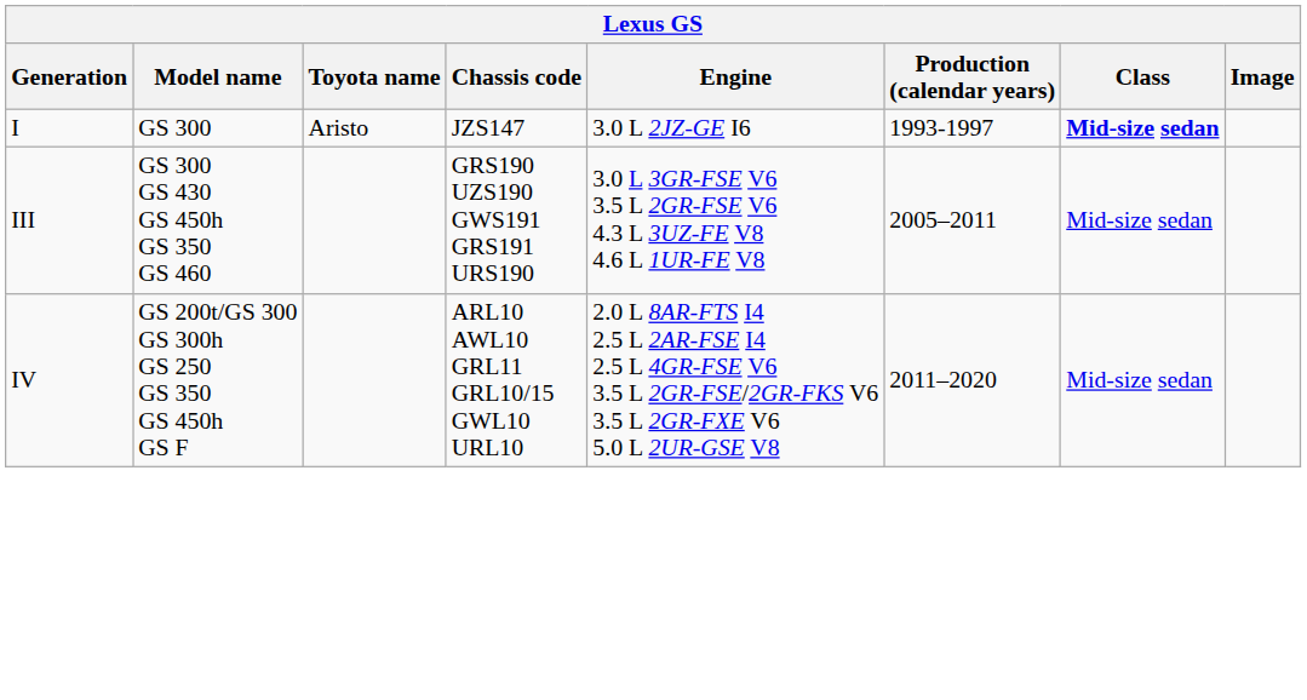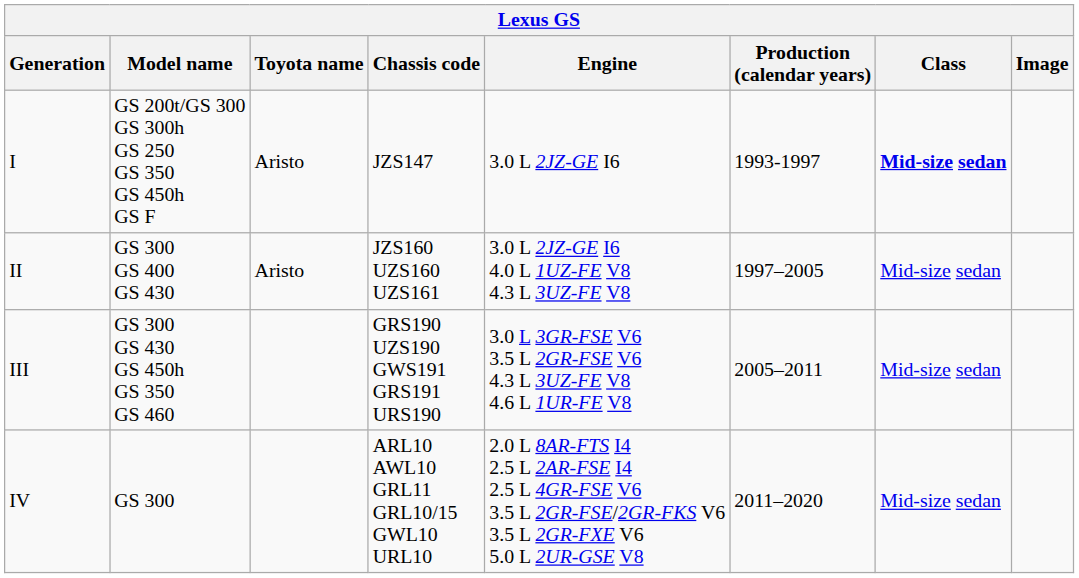I | Model name: GS 300 -> GS 200t/GS 300 GS 300h GS 250 GS 350 GS 450h GS F
+ row: II | GS 300 GS 400 GS 430 | Aristo | JZS160 UZS160 UZS161 | 3.0 L 2JZ-GE I6 4.0 L 1UZ-FE V8 4.3 L 3UZ-FE V8 | 1997–2005 | Mid-size sedan
IV | Model name: GS 200t/GS 300 GS 300h GS 250 GS 350 GS 450h GS F -> GS 300
